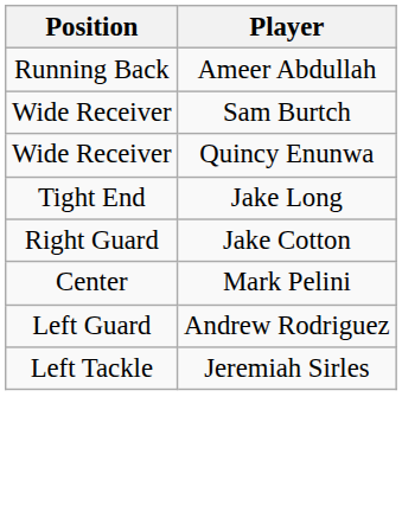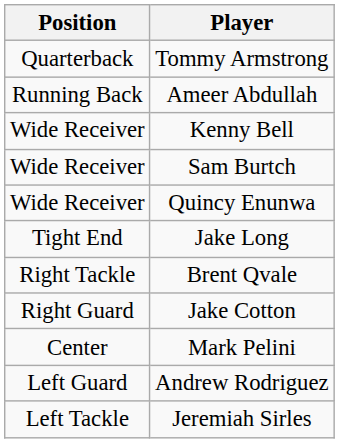+ row: Quarterback | Tommy Armstrong
+ row: Wide Receiver | Kenny Bell
+ row: Right Tackle | Brent Qvale
